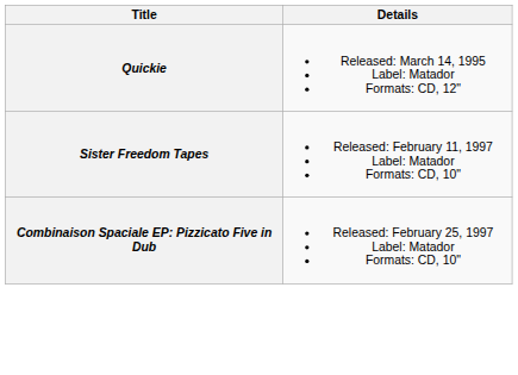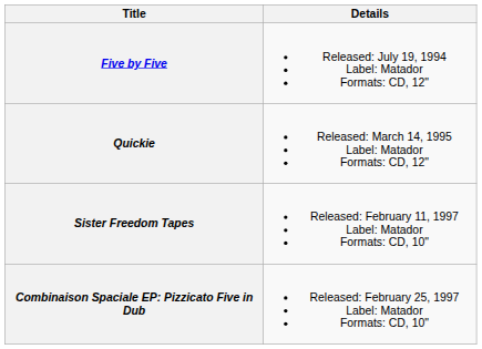+ row: Five by Five | Released: July 19, 1994 Label: Matador Formats: CD, 12"
